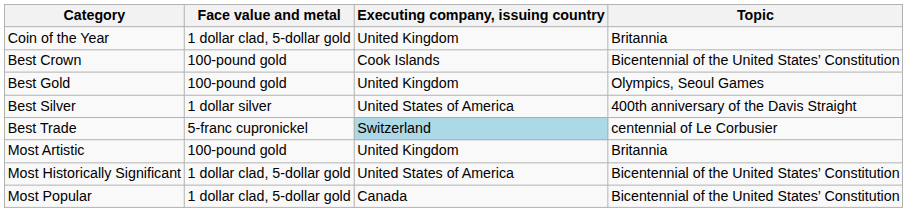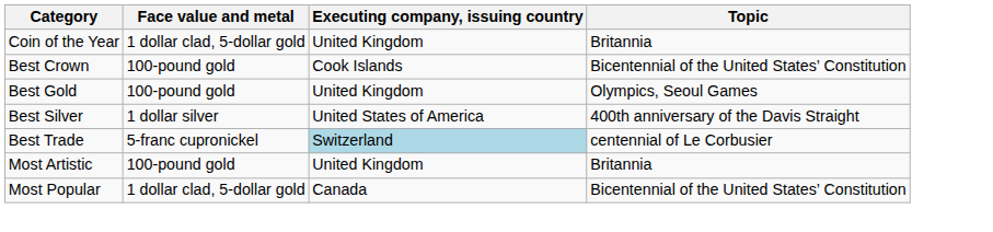- row: Most Historically Significant | 1 dollar clad, 5-dollar gold | United States of America | Bicentennial of the United States’ Constitution
